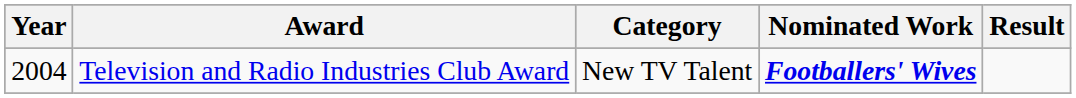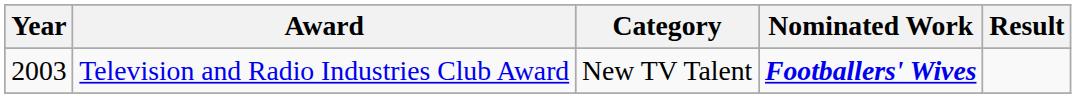Television and Radio Industries Club Award | Year: 2004 -> 2003
